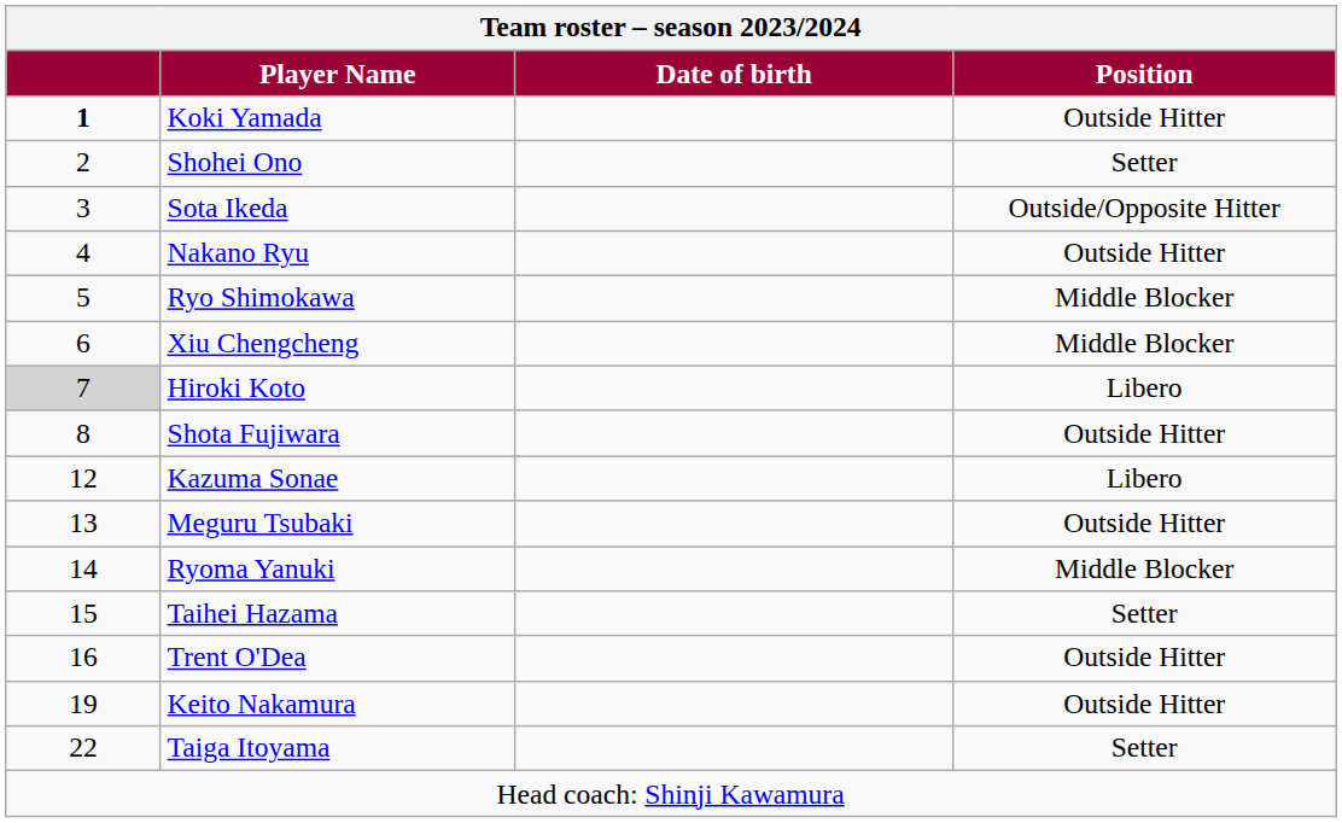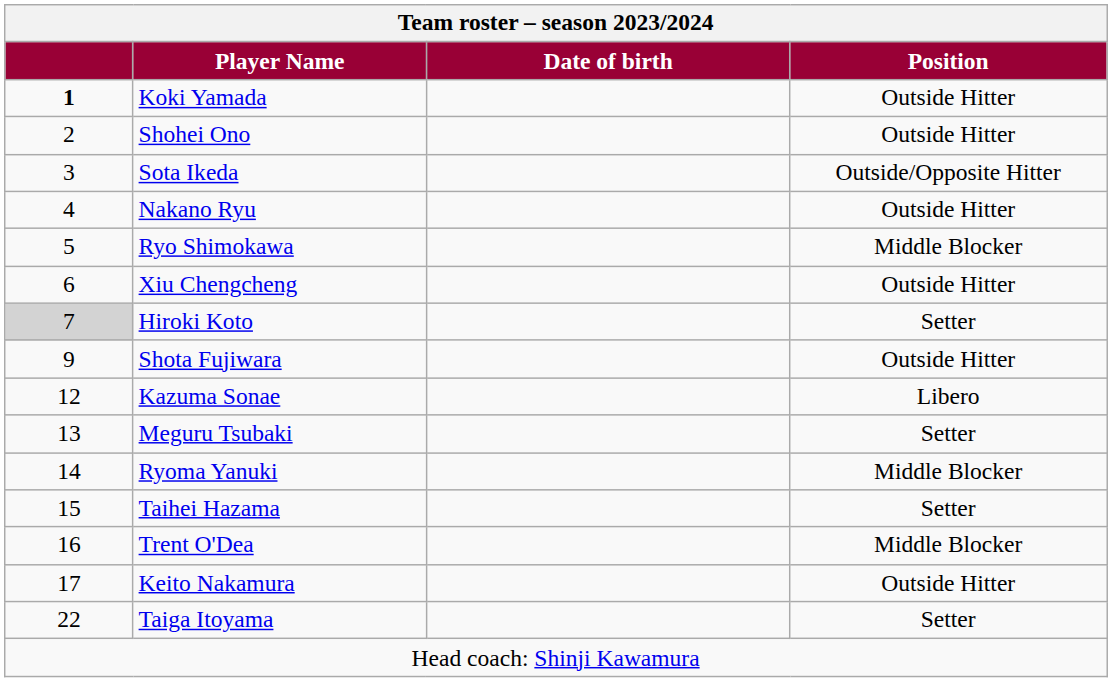Shohei Ono | Position: Setter -> Outside Hitter
Xiu Chengcheng | Position: Middle Blocker -> Outside Hitter
Hiroki Koto | Position: Libero -> Setter
Shota Fujiwara | column 1: 8 -> 9
Meguru Tsubaki | Position: Outside Hitter -> Setter
Trent O'Dea | Position: Outside Hitter -> Middle Blocker
Keito Nakamura | column 1: 19 -> 17
